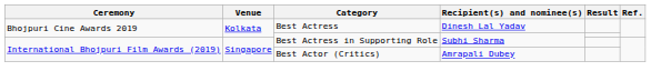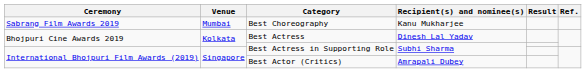+ row: Sabrang Film Awards 2019 | Mumbai | Best Choreography | Kanu Mukharjee
